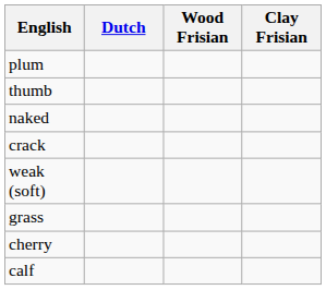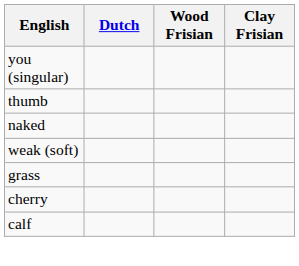+ row: you (singular)
- row: plum
- row: crack
